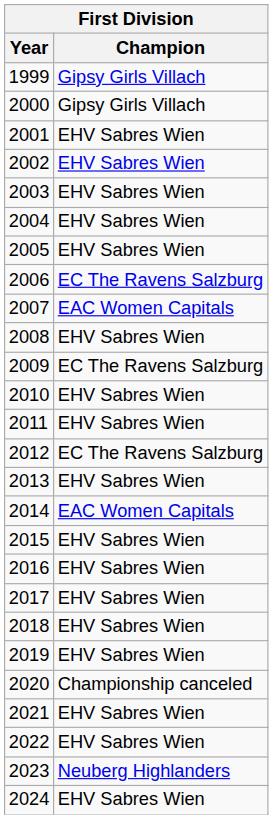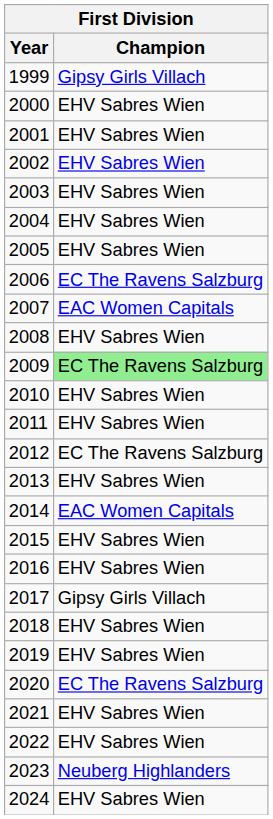2000 | Champion: Gipsy Girls Villach -> EHV Sabres Wien
2009 | Champion: no background -> lightgreen background
2017 | Champion: EHV Sabres Wien -> Gipsy Girls Villach
2020 | Champion: Championship canceled -> EC The Ravens Salzburg
